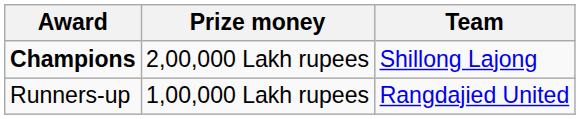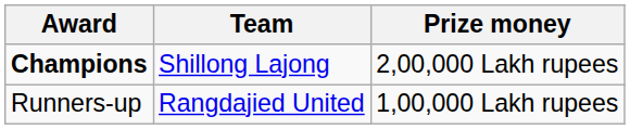columns swapped: Team <-> Prize money
